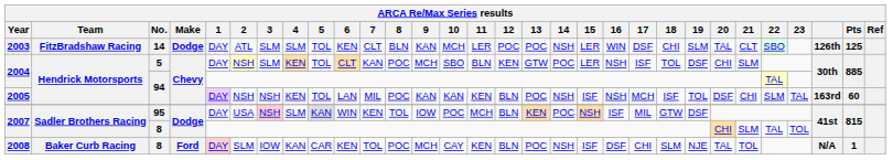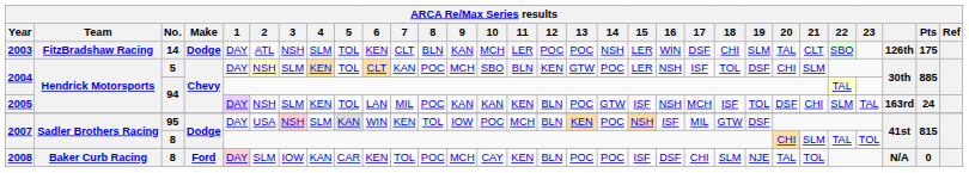2003 | 3: SLM -> NSH
2003 | Pts: 125 -> 175
2005 | 3: NSH -> SLM
2005 | 14: NSH -> GTW
2005 | Pts: 60 -> 24
2008 | 14: NSH -> POC
2008 | Pts: 1 -> 0
